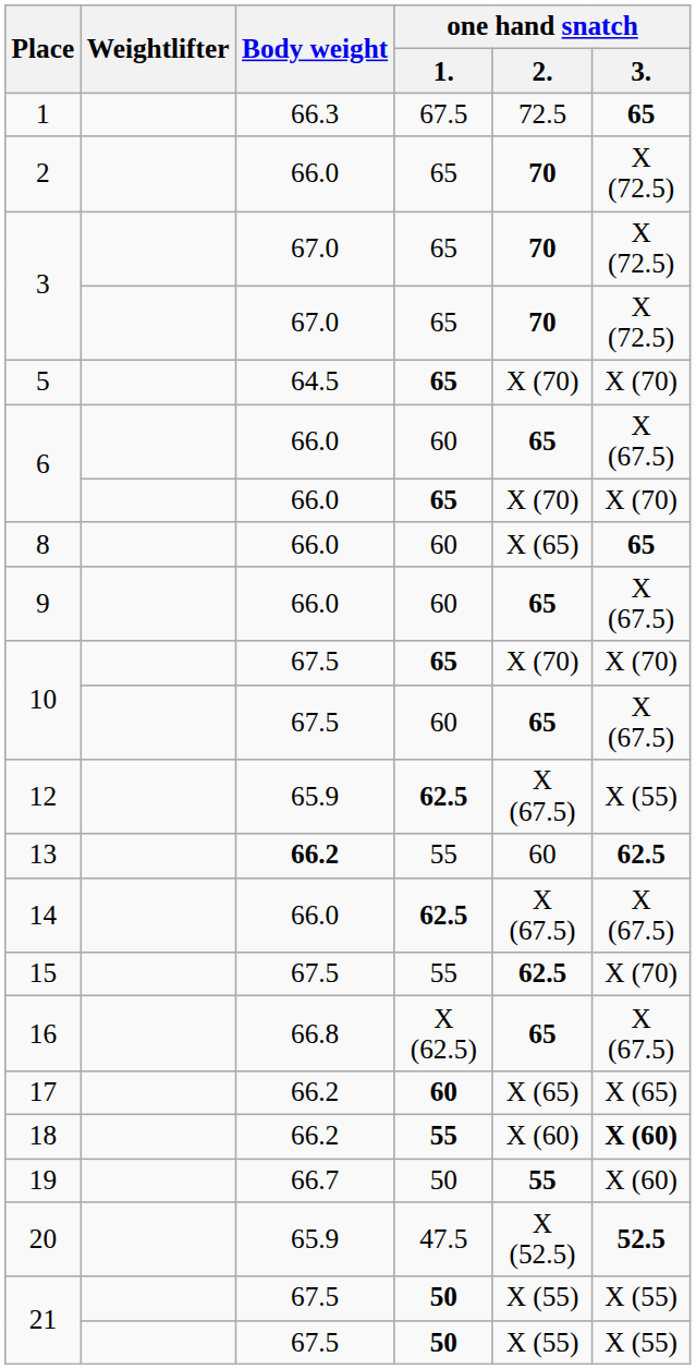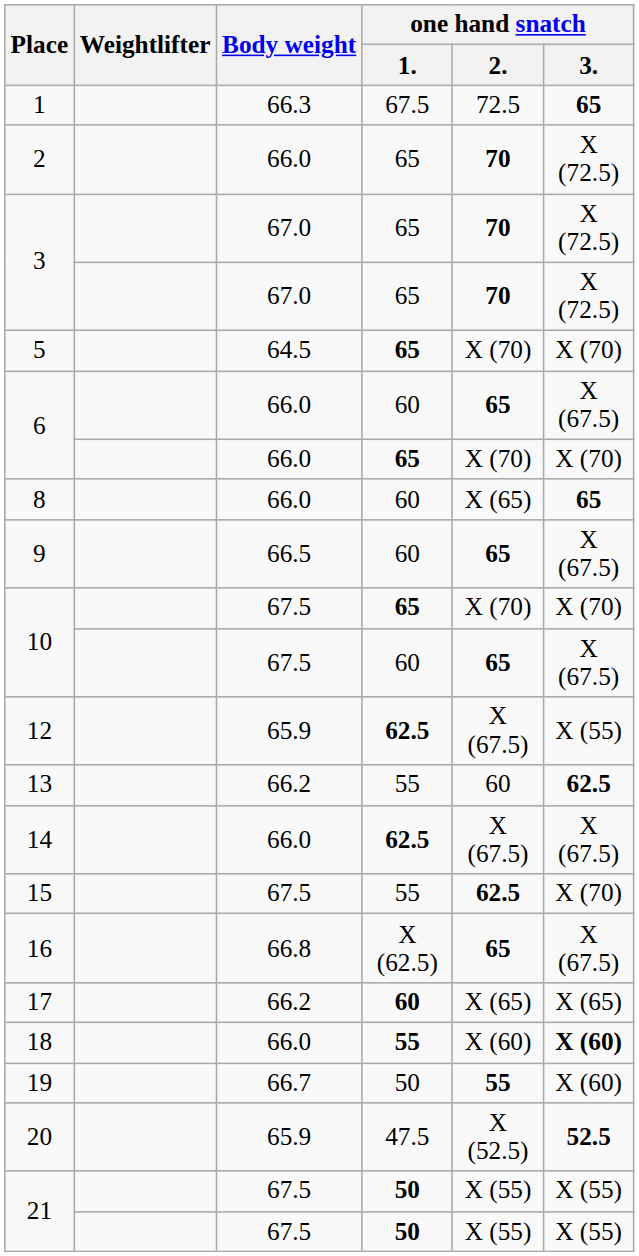9 | Body weight: 66.0 -> 66.5
13 | Body weight: bold -> normal
18 | Body weight: 66.2 -> 66.0
